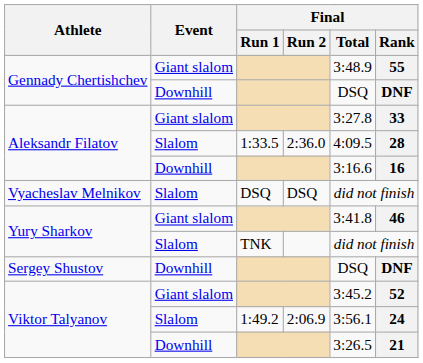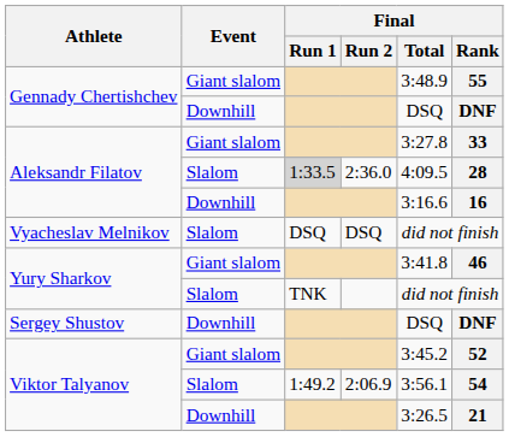Aleksandr Filatov / Slalom | Final / Run 1: no background -> lightgrey background
Viktor Talyanov / Slalom | Final / Rank: 24 -> 54
